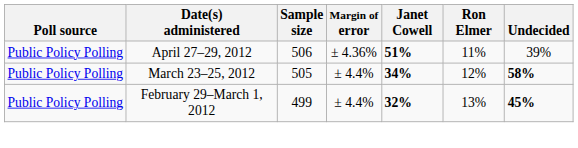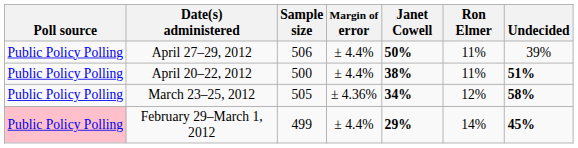April 27–29, 2012 | Margin of error: ± 4.36% -> ± 4.4%
April 27–29, 2012 | Janet Cowell: 51% -> 50%
+ row: Public Policy Polling | April 20–22, 2012 | 500 | ± 4.4% | 38% | 11% | 51%
March 23–25, 2012 | Margin of error: ± 4.4% -> ± 4.36%
February 29–March 1, 2012 | Poll source: no background -> pink background
February 29–March 1, 2012 | Janet Cowell: 32% -> 29%
February 29–March 1, 2012 | Ron Elmer: 13% -> 14%
